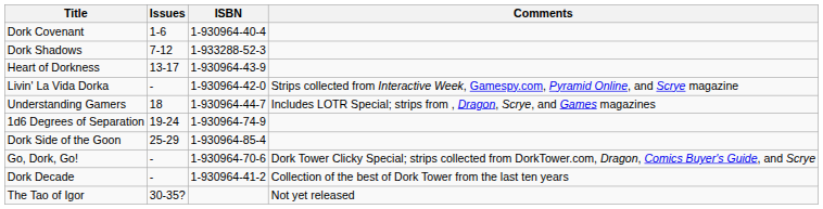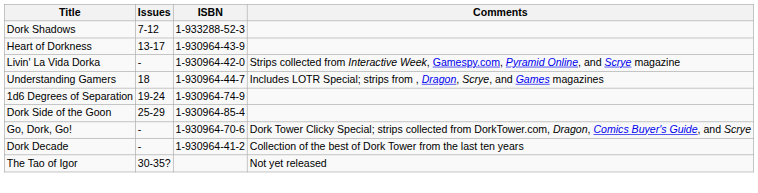- row: Dork Covenant | 1-6 | 1-930964-40-4
